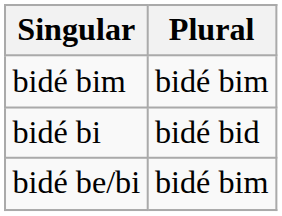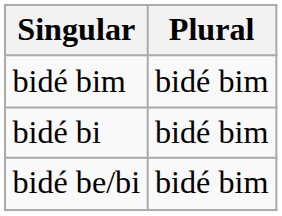bidé bi | Plural: bidé bid -> bidé bim
